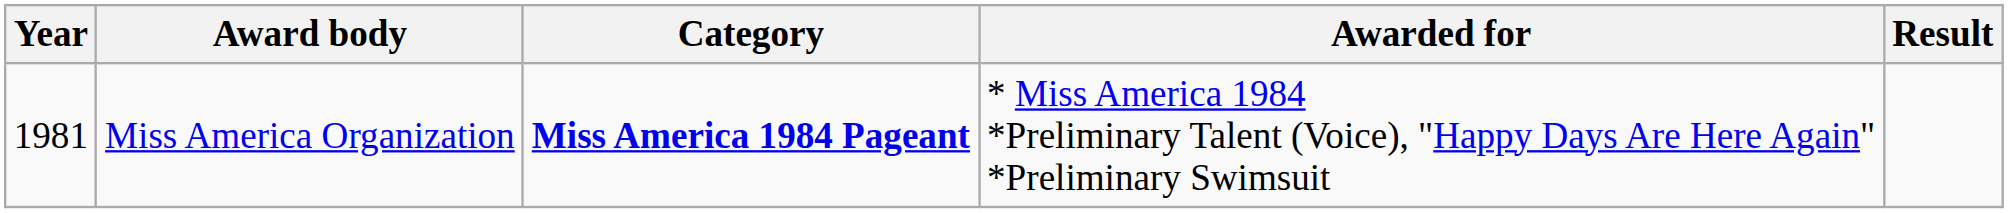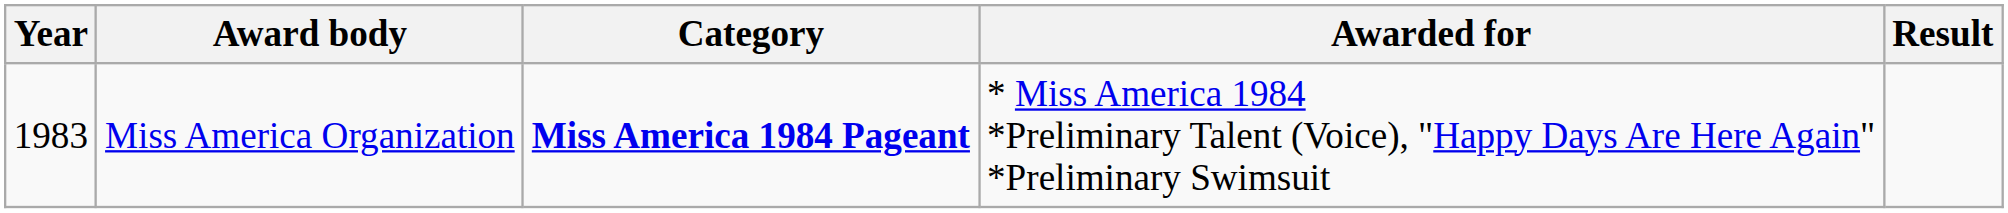Miss America Organization | Year: 1981 -> 1983
